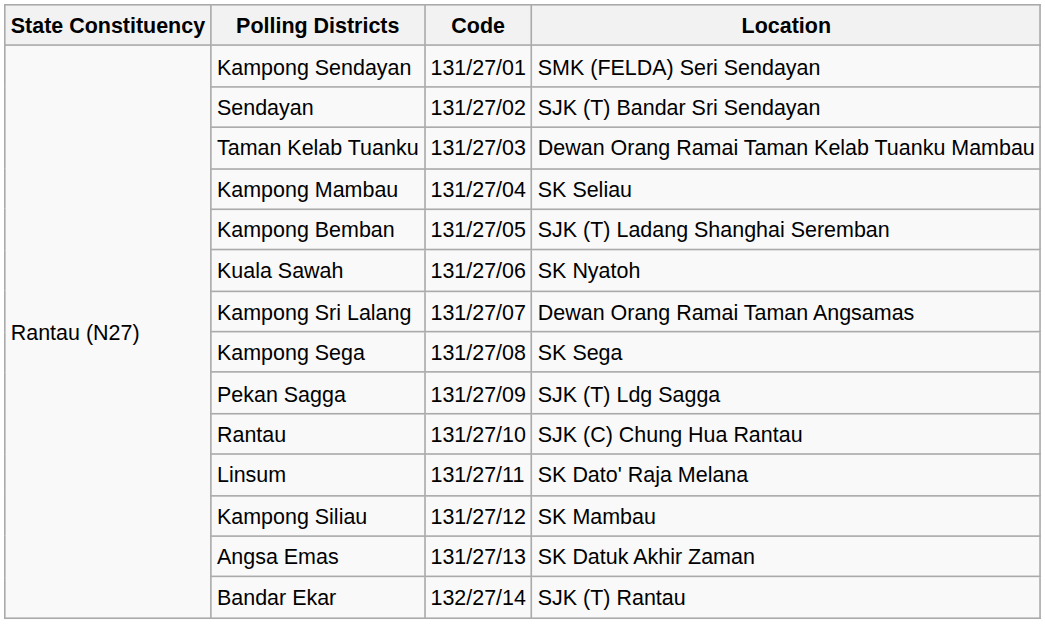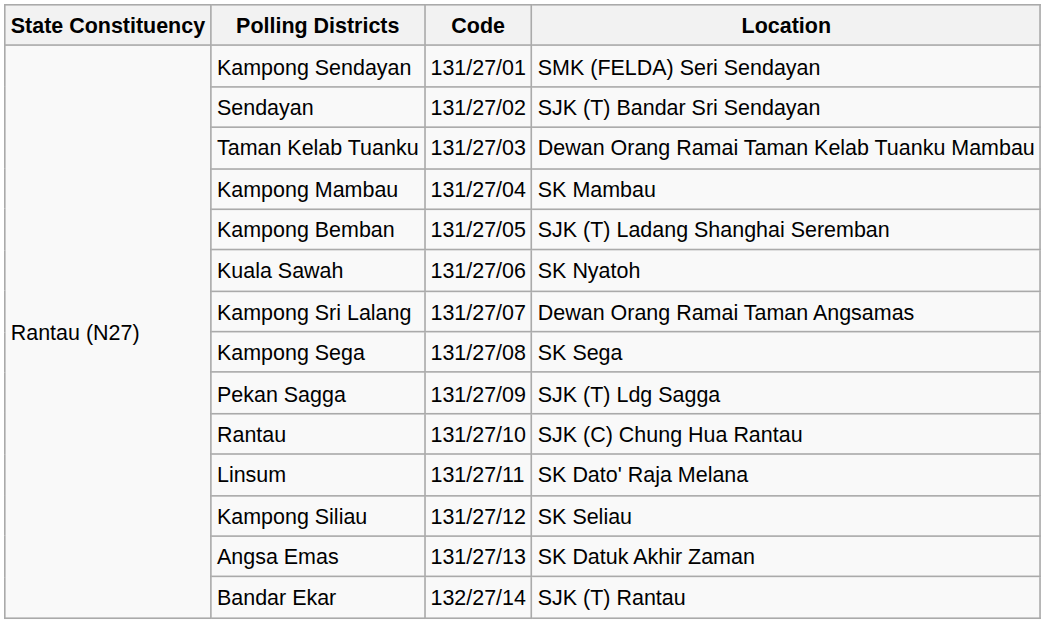Kampong Mambau | Location: SK Seliau -> SK Mambau
Kampong Siliau | Location: SK Mambau -> SK Seliau
